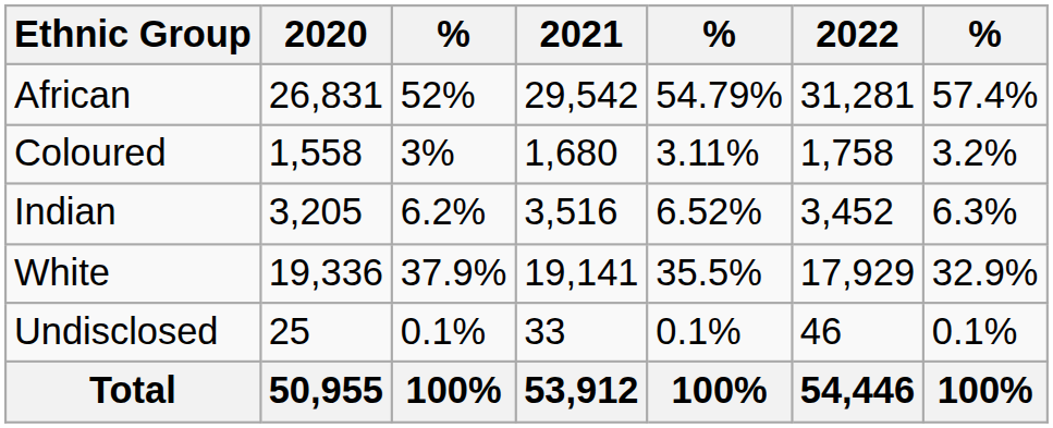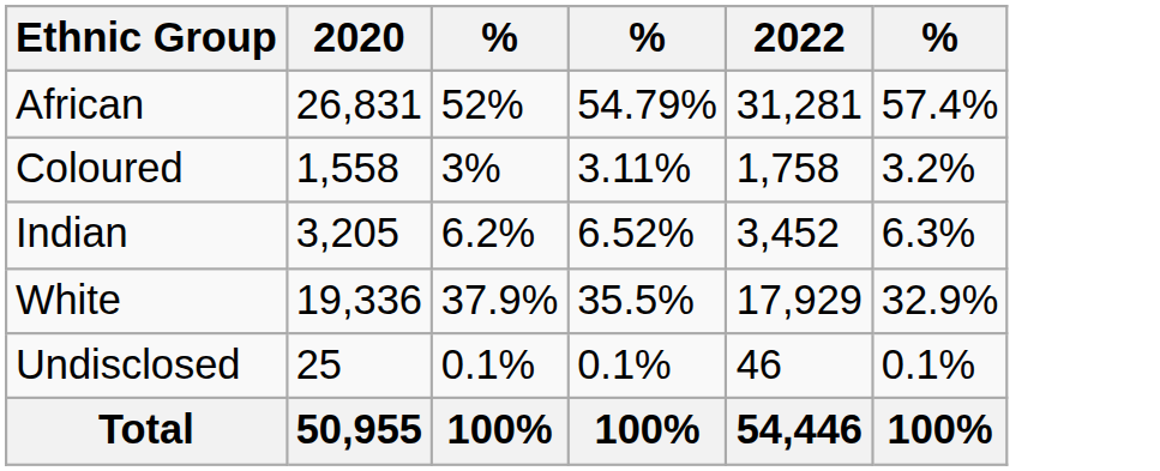- column: 2021 | 29,542 | 1,680 | 3,516 | 19,141 | 33 | 53,912
